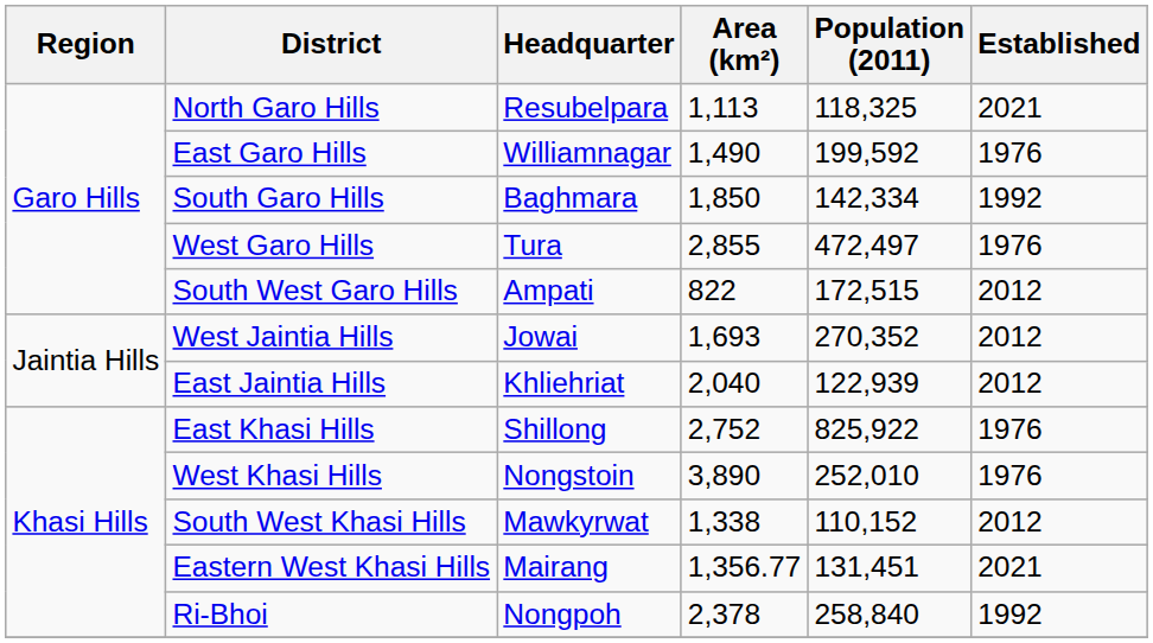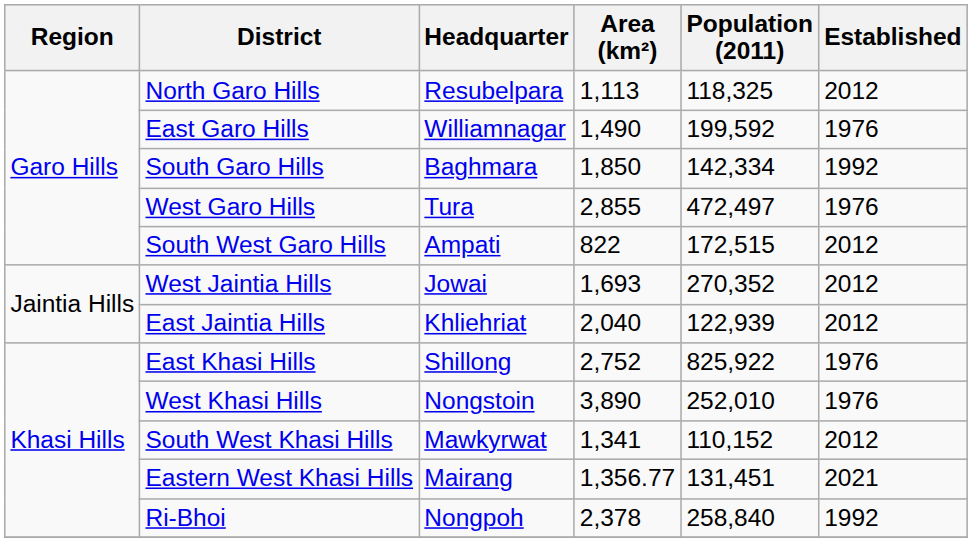North Garo Hills | Established: 2021 -> 2012
South West Khasi Hills | Area (km²): 1,338 -> 1,341
